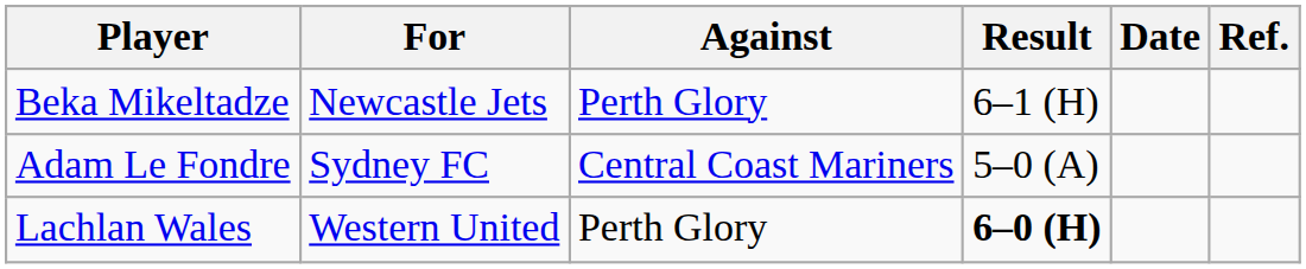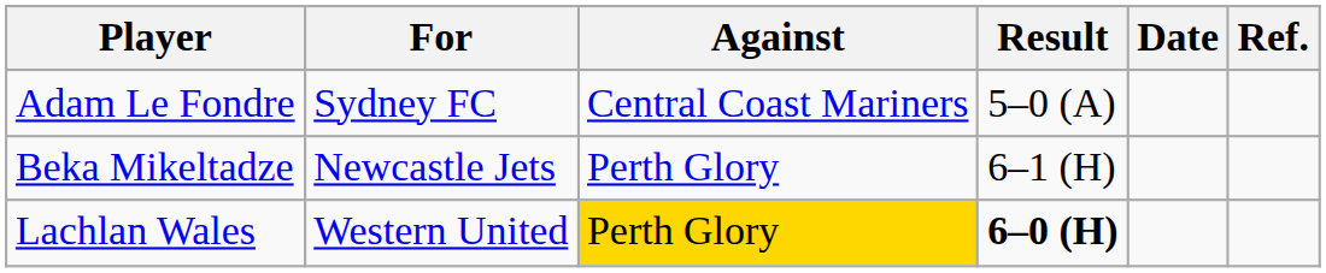rows swapped: Adam Le Fondre <-> Beka Mikeltadze
Lachlan Wales | Against: no background -> gold background
